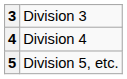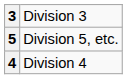rows swapped: 4 <-> 5
